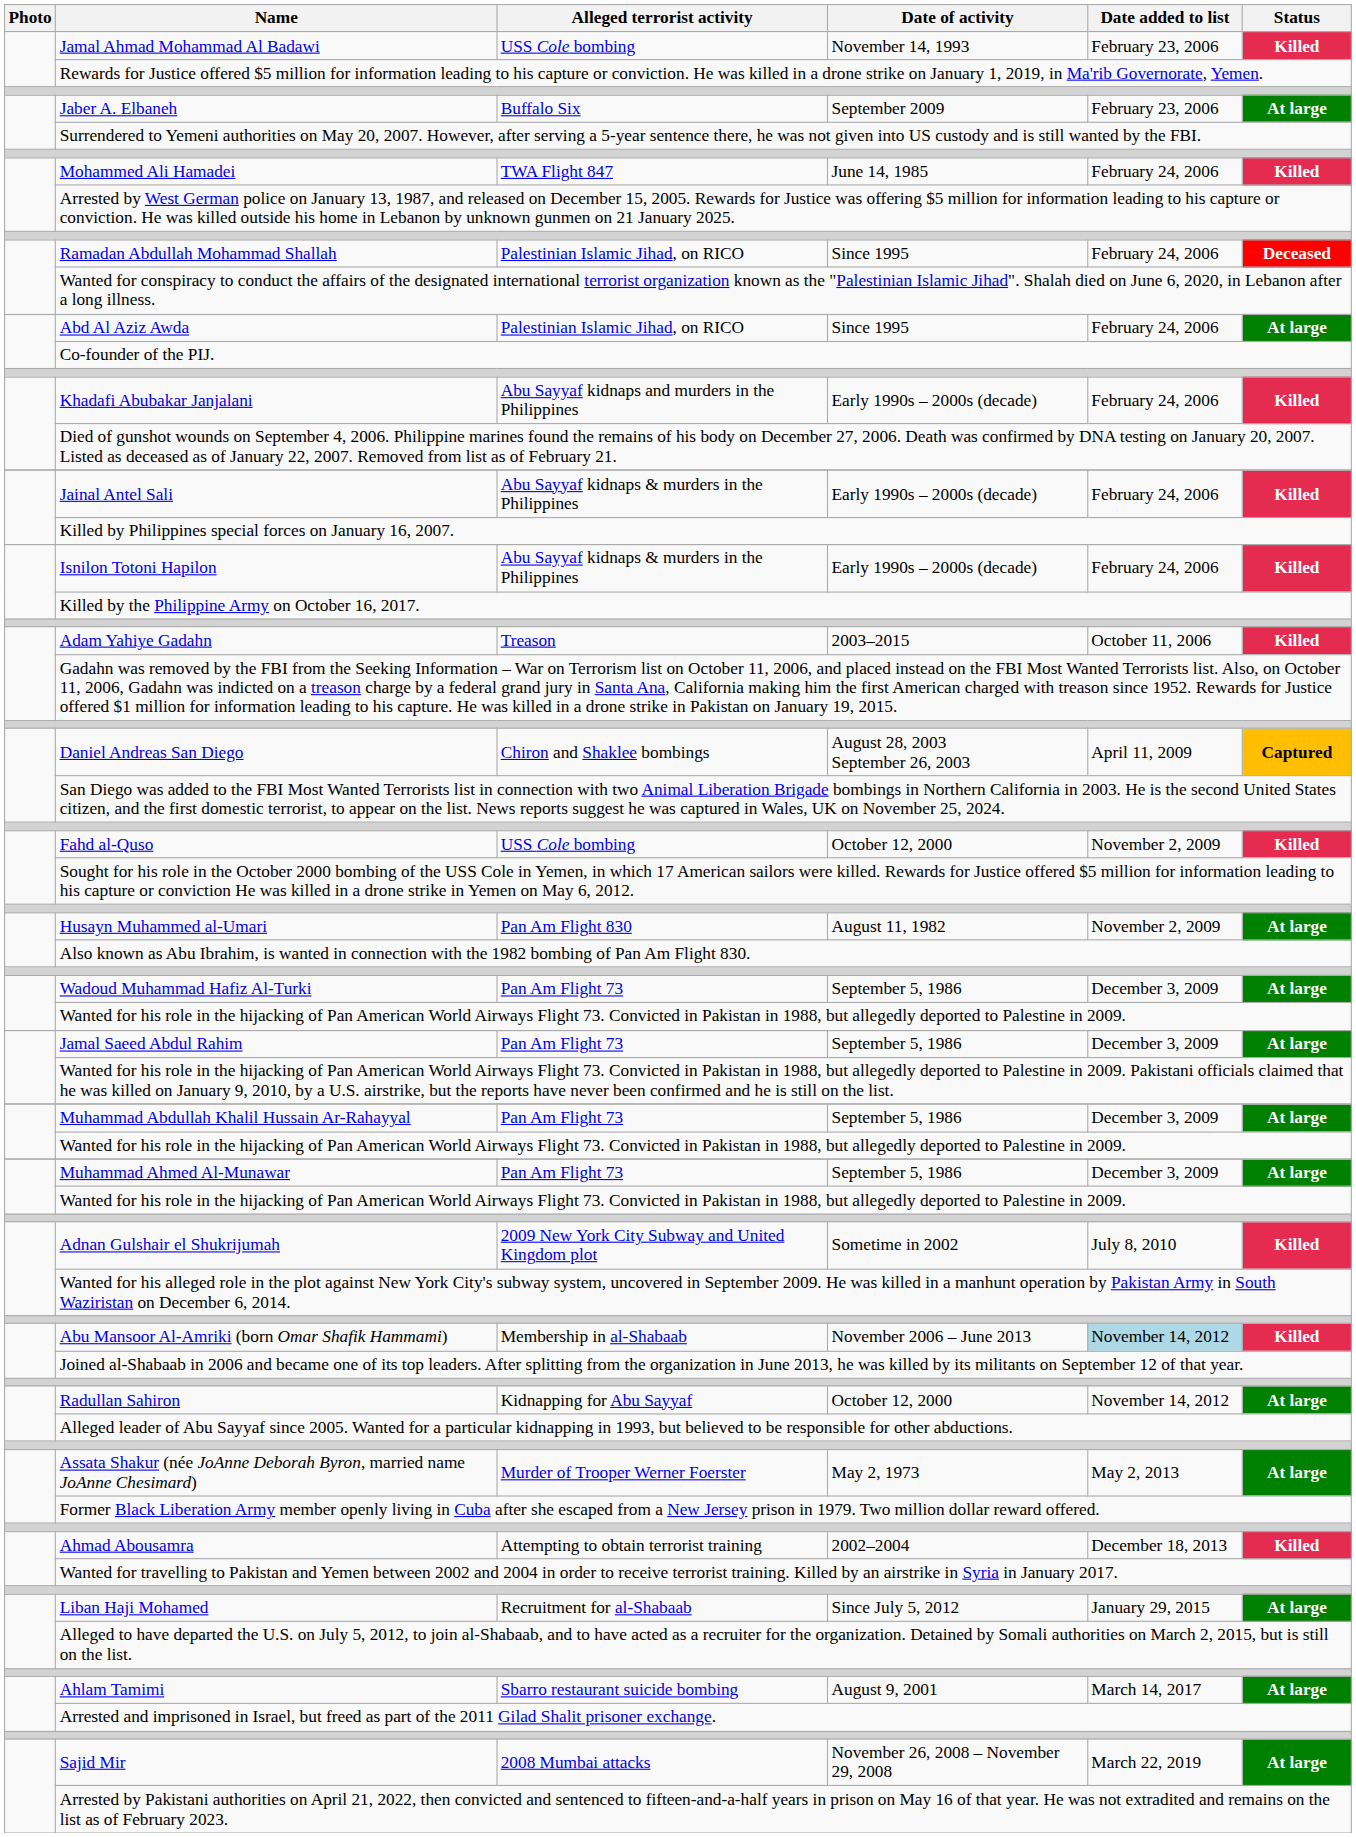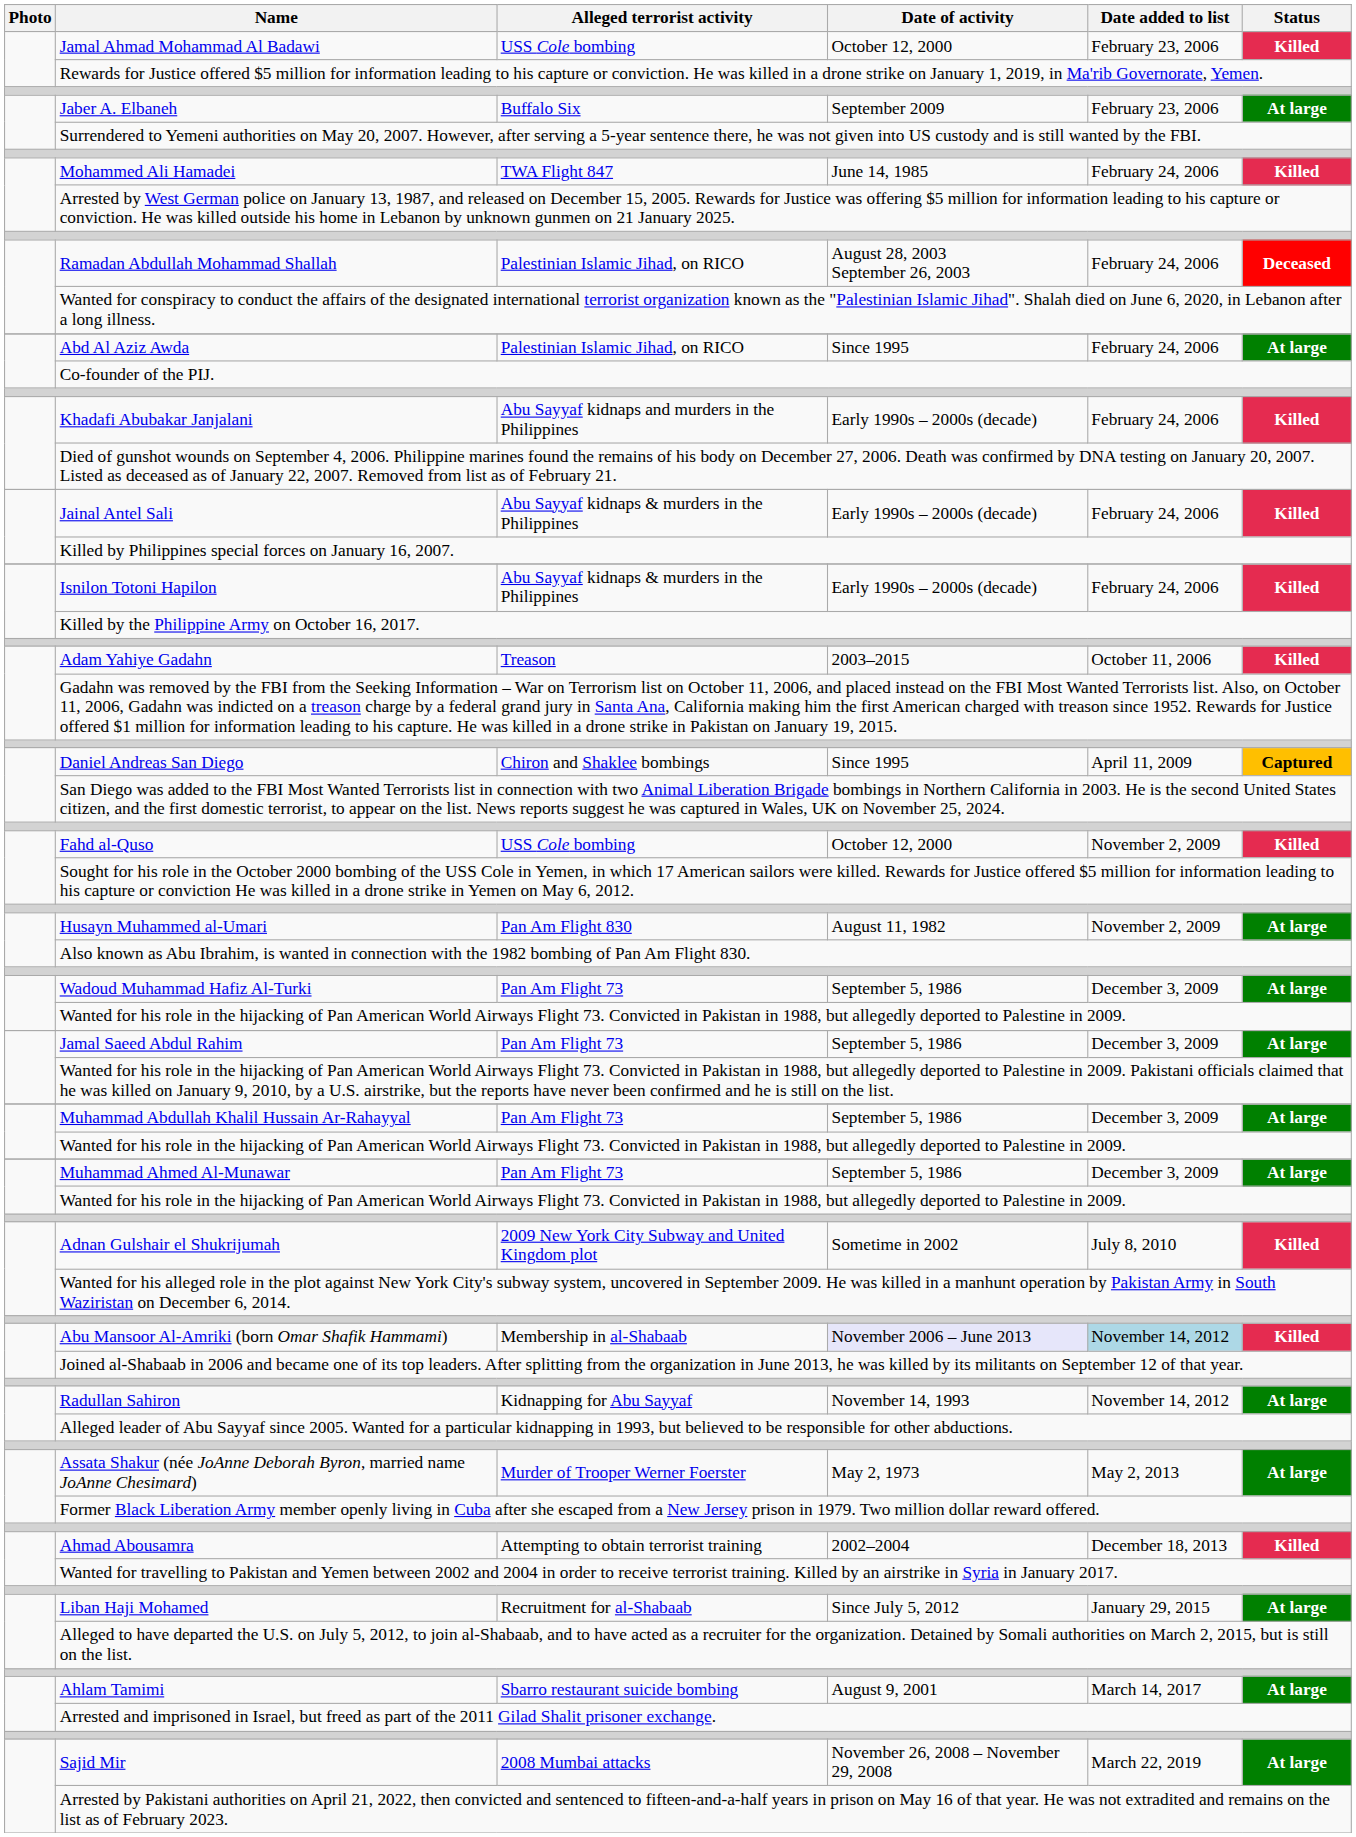Jamal Ahmad Mohammad Al Badawi | Date of activity: November 14, 1993 -> October 12, 2000
Ramadan Abdullah Mohammad Shallah | Date of activity: Since 1995 -> August 28, 2003 September 26, 2003
Daniel Andreas San Diego | Date of activity: August 28, 2003 September 26, 2003 -> Since 1995
Abu Mansoor Al-Amriki (born Omar Shafik Hammami) | Date of activity: no background -> lavender background
Radullan Sahiron | Date of activity: October 12, 2000 -> November 14, 1993
